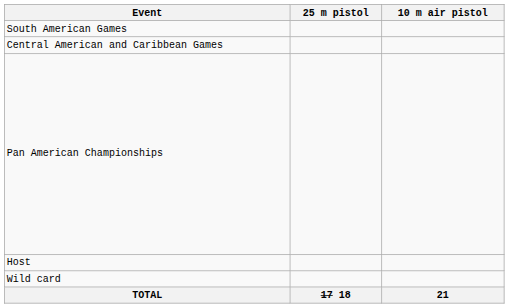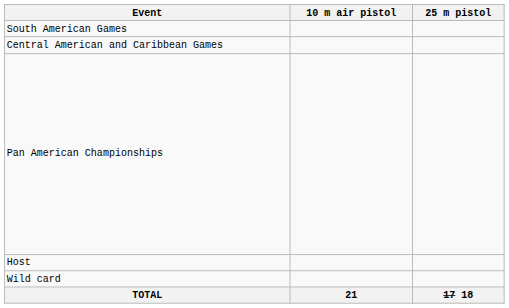columns swapped: 10 m air pistol <-> 25 m pistol
